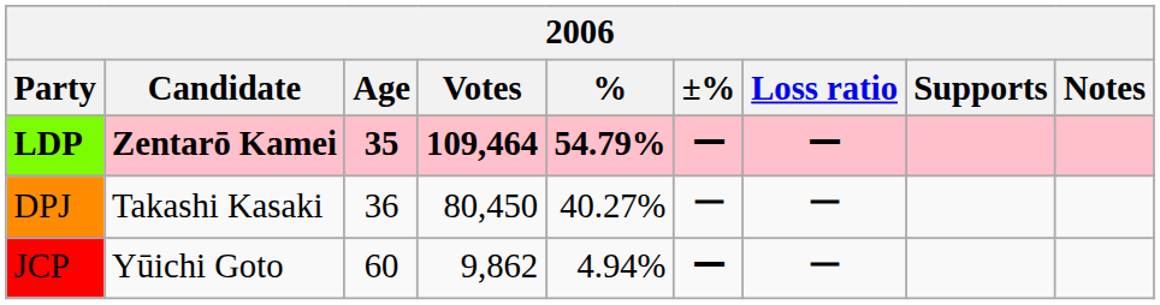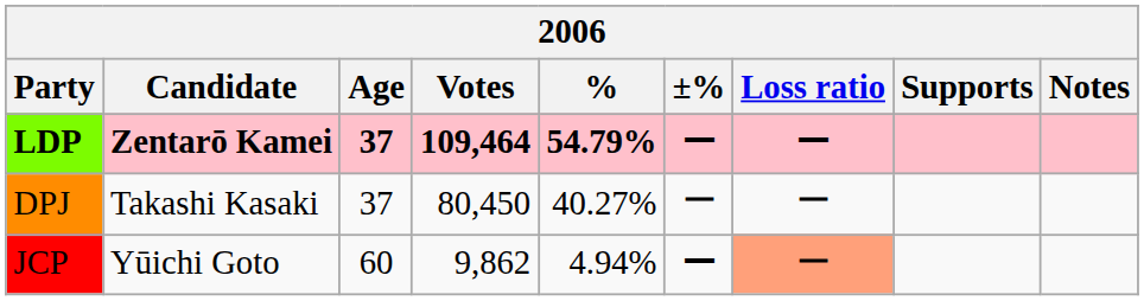LDP | Age: 35 -> 37
DPJ | Age: 36 -> 37
JCP | Loss ratio: no background -> lightsalmon background
